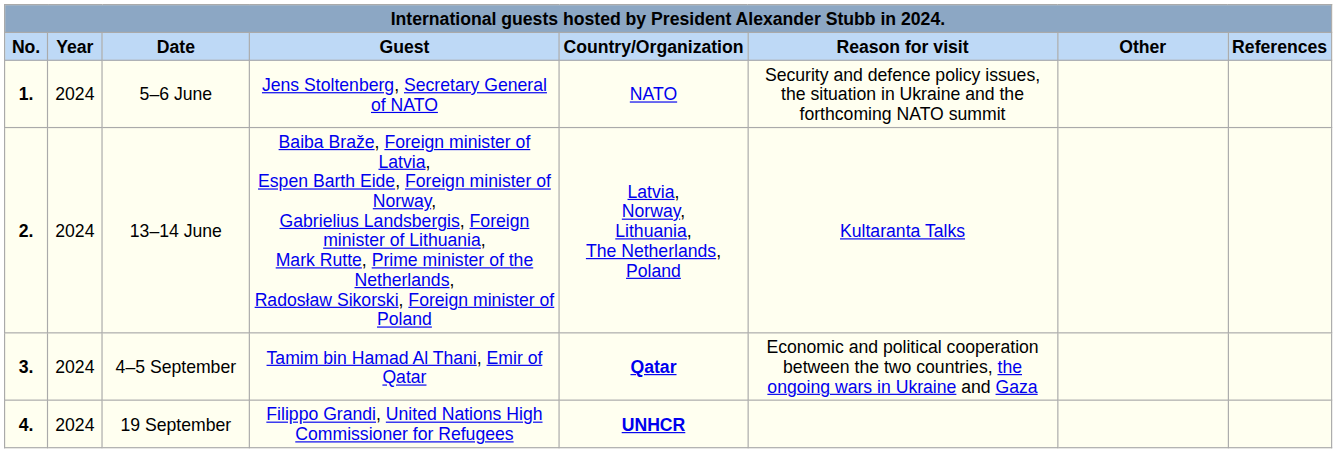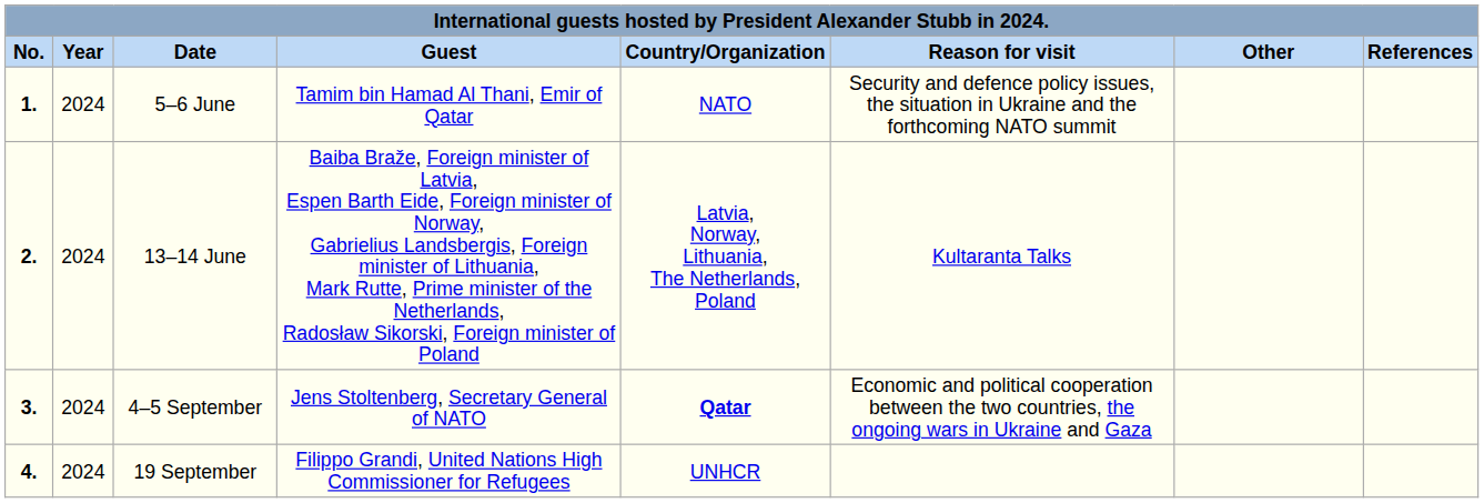5–6 June | Guest: Jens Stoltenberg, Secretary General of NATO -> Tamim bin Hamad Al Thani, Emir of Qatar
4–5 September | Guest: Tamim bin Hamad Al Thani, Emir of Qatar -> Jens Stoltenberg, Secretary General of NATO
19 September | Country/Organization: bold -> normal
